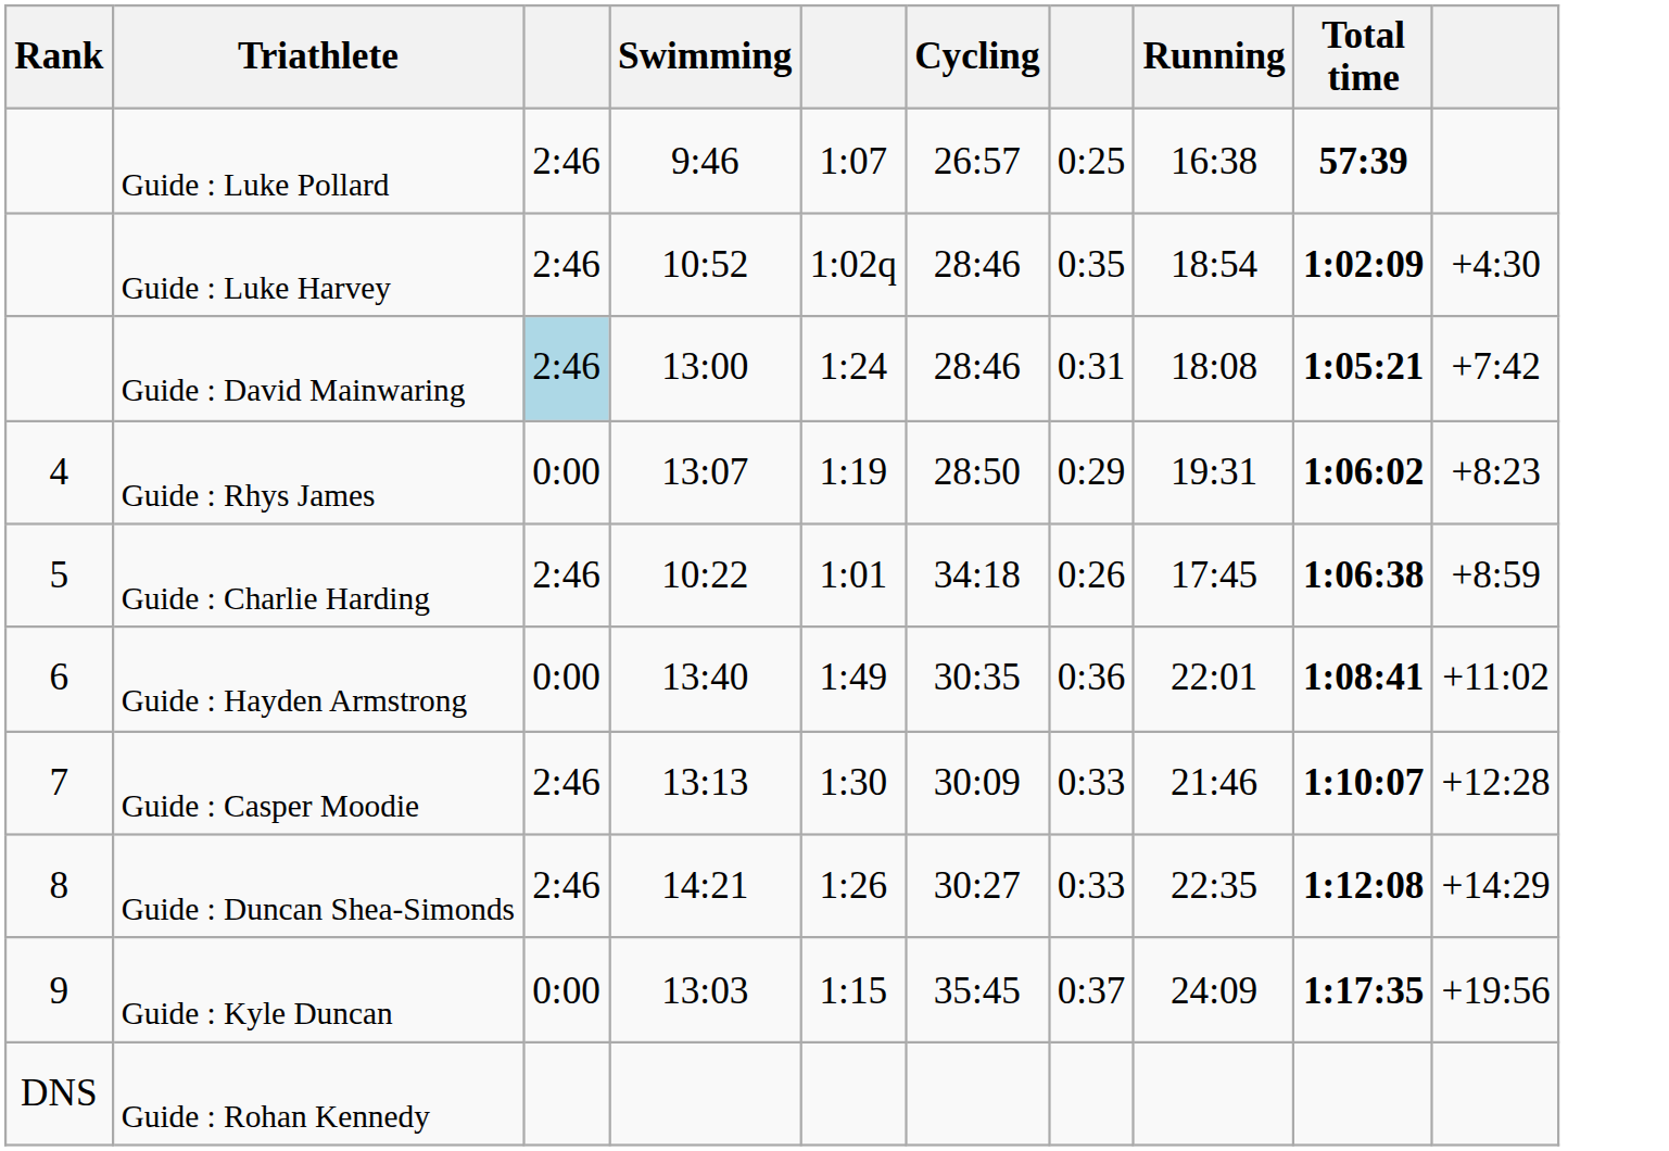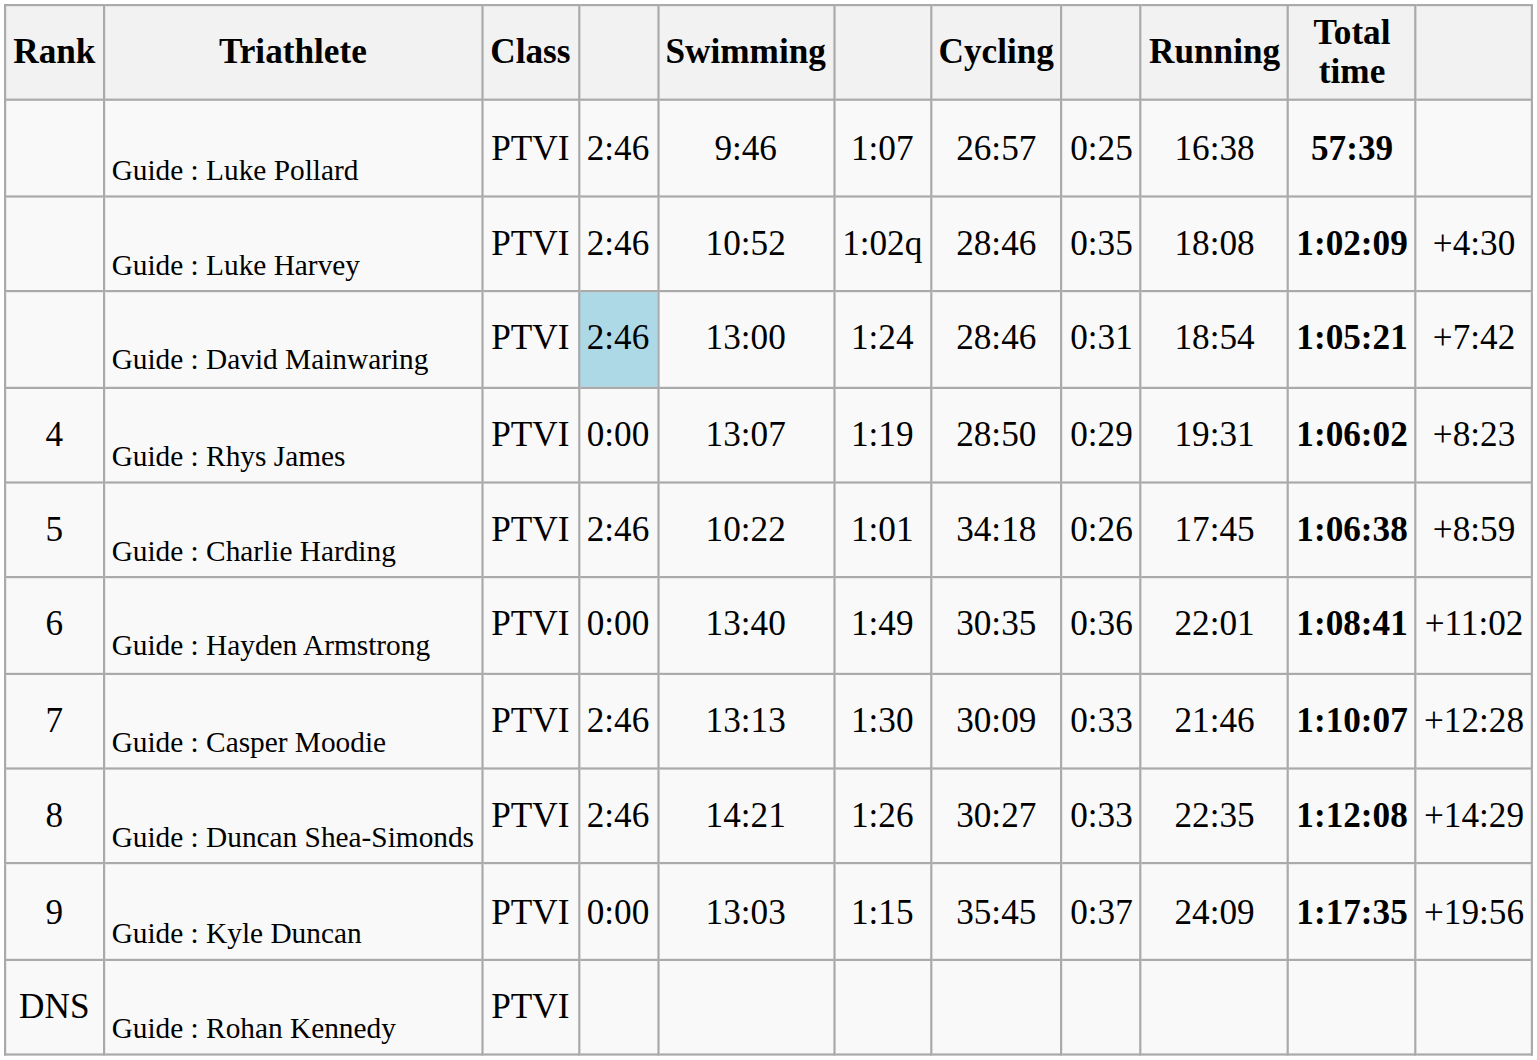+ column: Class | PTVI | PTVI | PTVI | PTVI | PTVI | PTVI | PTVI | PTVI | PTVI | PTVI
Guide : Luke Harvey | Running: 18:54 -> 18:08
Guide : David Mainwaring | Running: 18:08 -> 18:54
